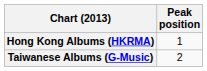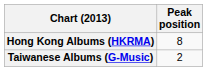Hong Kong Albums (HKRMA) | Peak position: 1 -> 8
